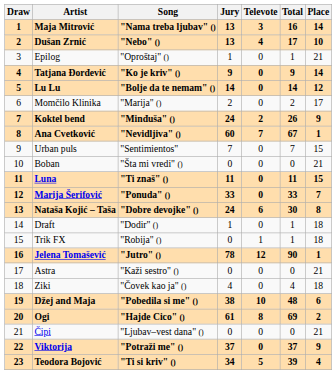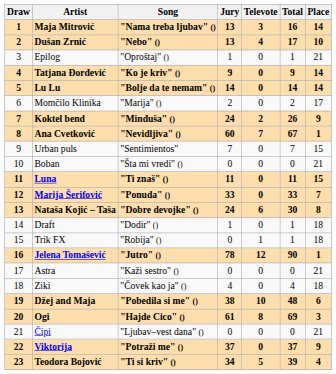Lu Lu | Place: 12 -> 14
Ogi | Place: 2 -> 3
